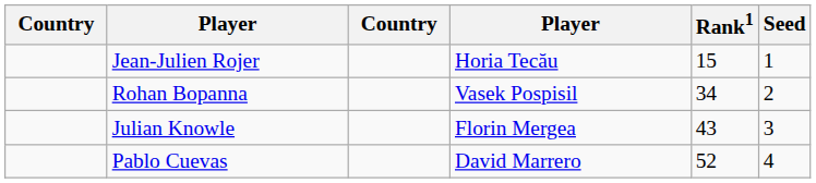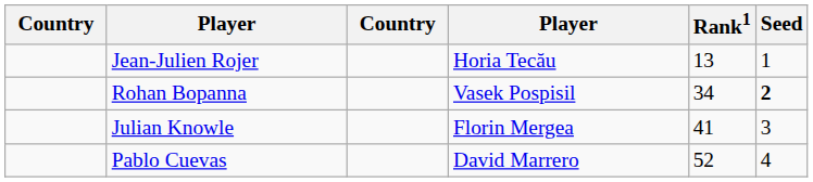Jean-Julien Rojer | Rank1: 15 -> 13
Rohan Bopanna | Seed: normal -> bold
Julian Knowle | Rank1: 43 -> 41
